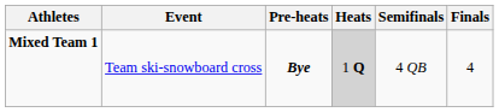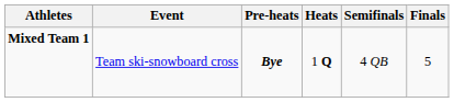Mixed Team 1 | Heats: lightgrey background -> no background
Mixed Team 1 | Finals: 4 -> 5
